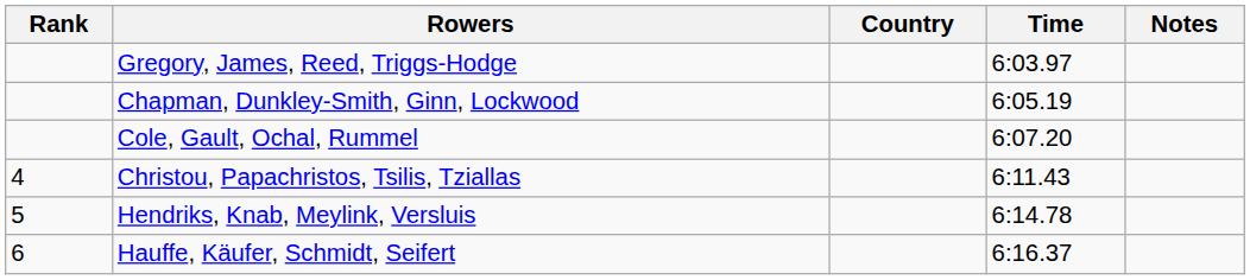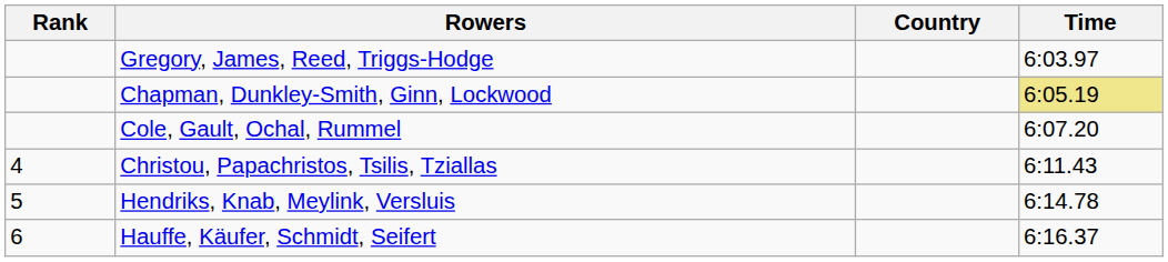- column: Notes
Chapman, Dunkley-Smith, Ginn, Lockwood | Time: no background -> khaki background
